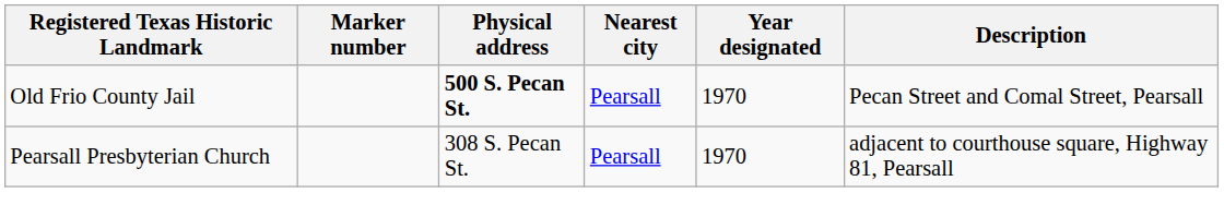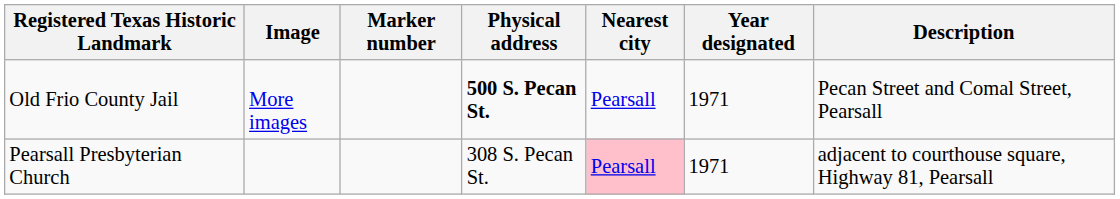+ column: Image | More images
Old Frio County Jail | Year designated: 1970 -> 1971
Pearsall Presbyterian Church | Nearest city: no background -> pink background
Pearsall Presbyterian Church | Year designated: 1970 -> 1971
